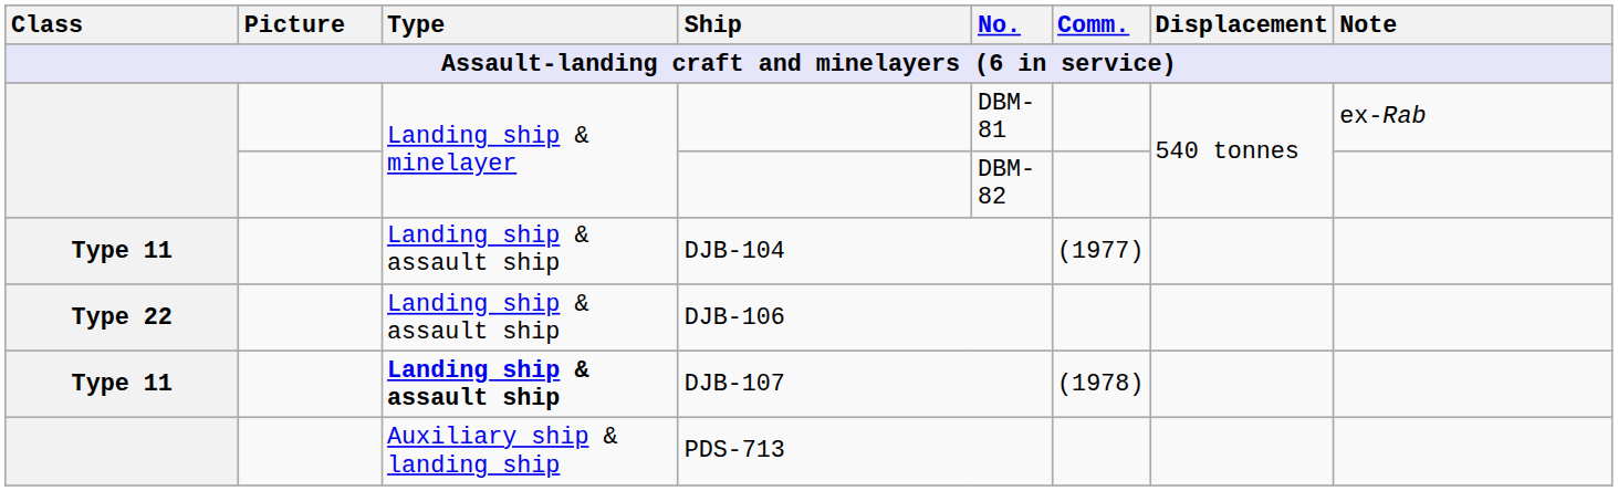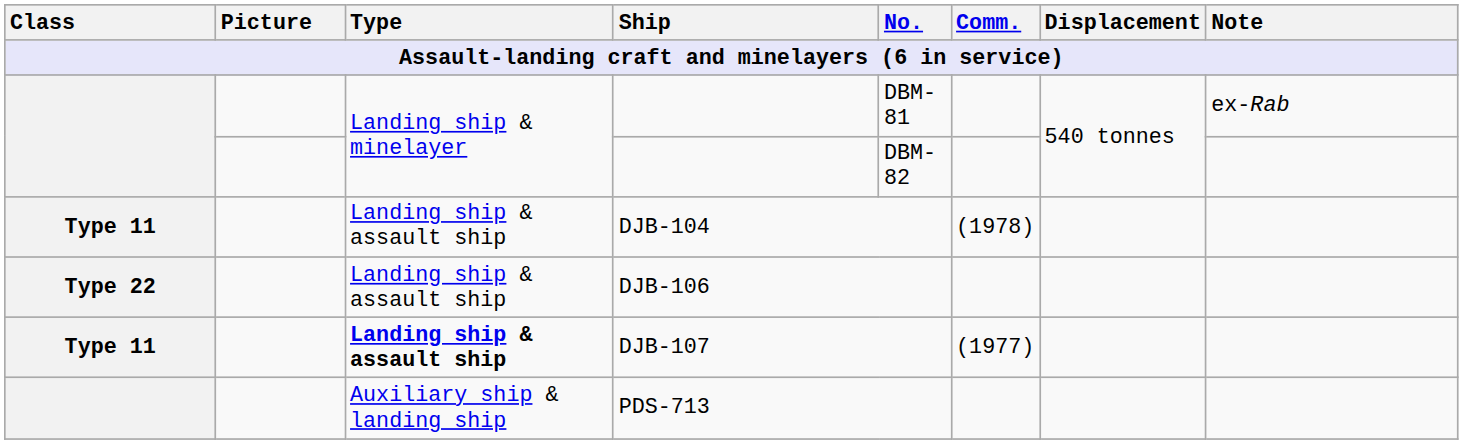DJB-104 | Comm.: (1977) -> (1978)
DJB-107 | Comm.: (1978) -> (1977)
